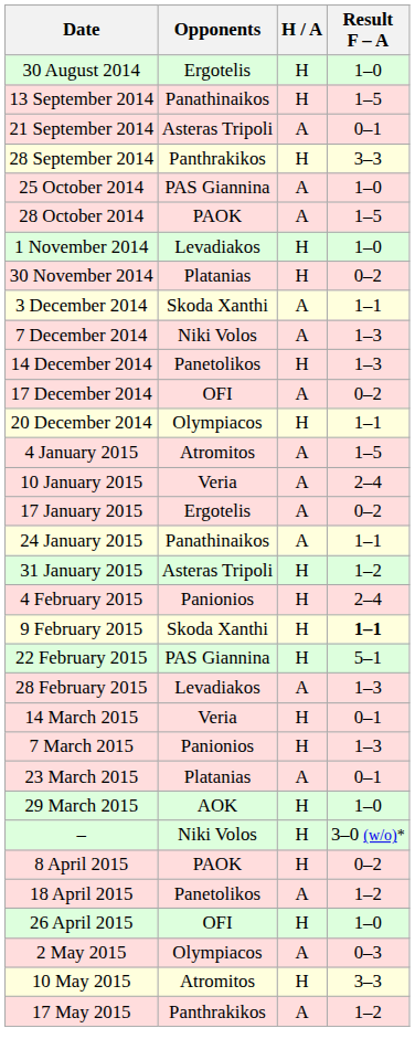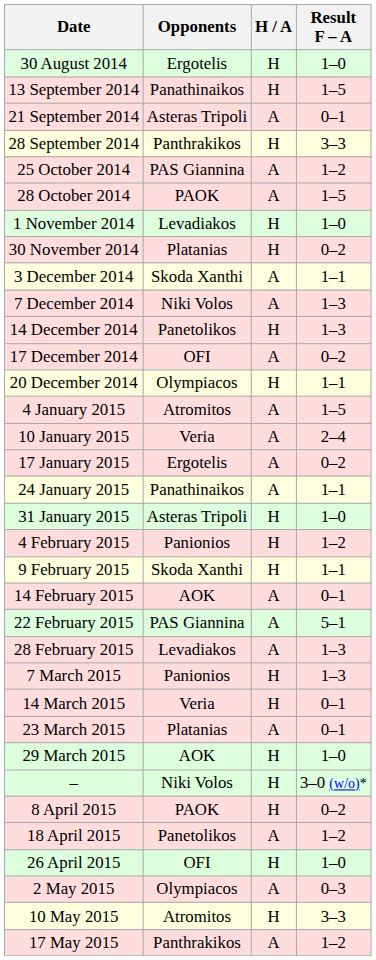25 October 2014 | Result F – A: 1–0 -> 1–2
31 January 2015 | Result F – A: 1–2 -> 1–0
4 February 2015 | Result F – A: 2–4 -> 1–2
9 February 2015 | Result F – A: bold -> normal
+ row: 14 February 2015 | AOK | A | 0–1
22 February 2015 | H / A: H -> A
rows swapped: 7 March 2015 <-> 14 March 2015
